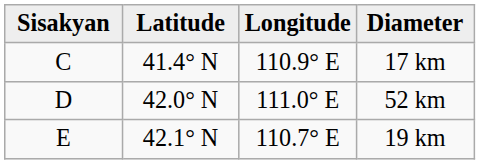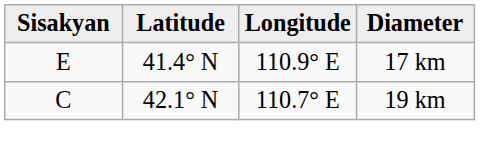17 km | Sisakyan: C -> E
- row: D | 42.0° N | 111.0° E | 52 km
19 km | Sisakyan: E -> C
